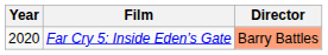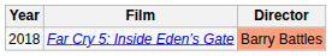Far Cry 5: Inside Eden’s Gate | Year: 2020 -> 2018
